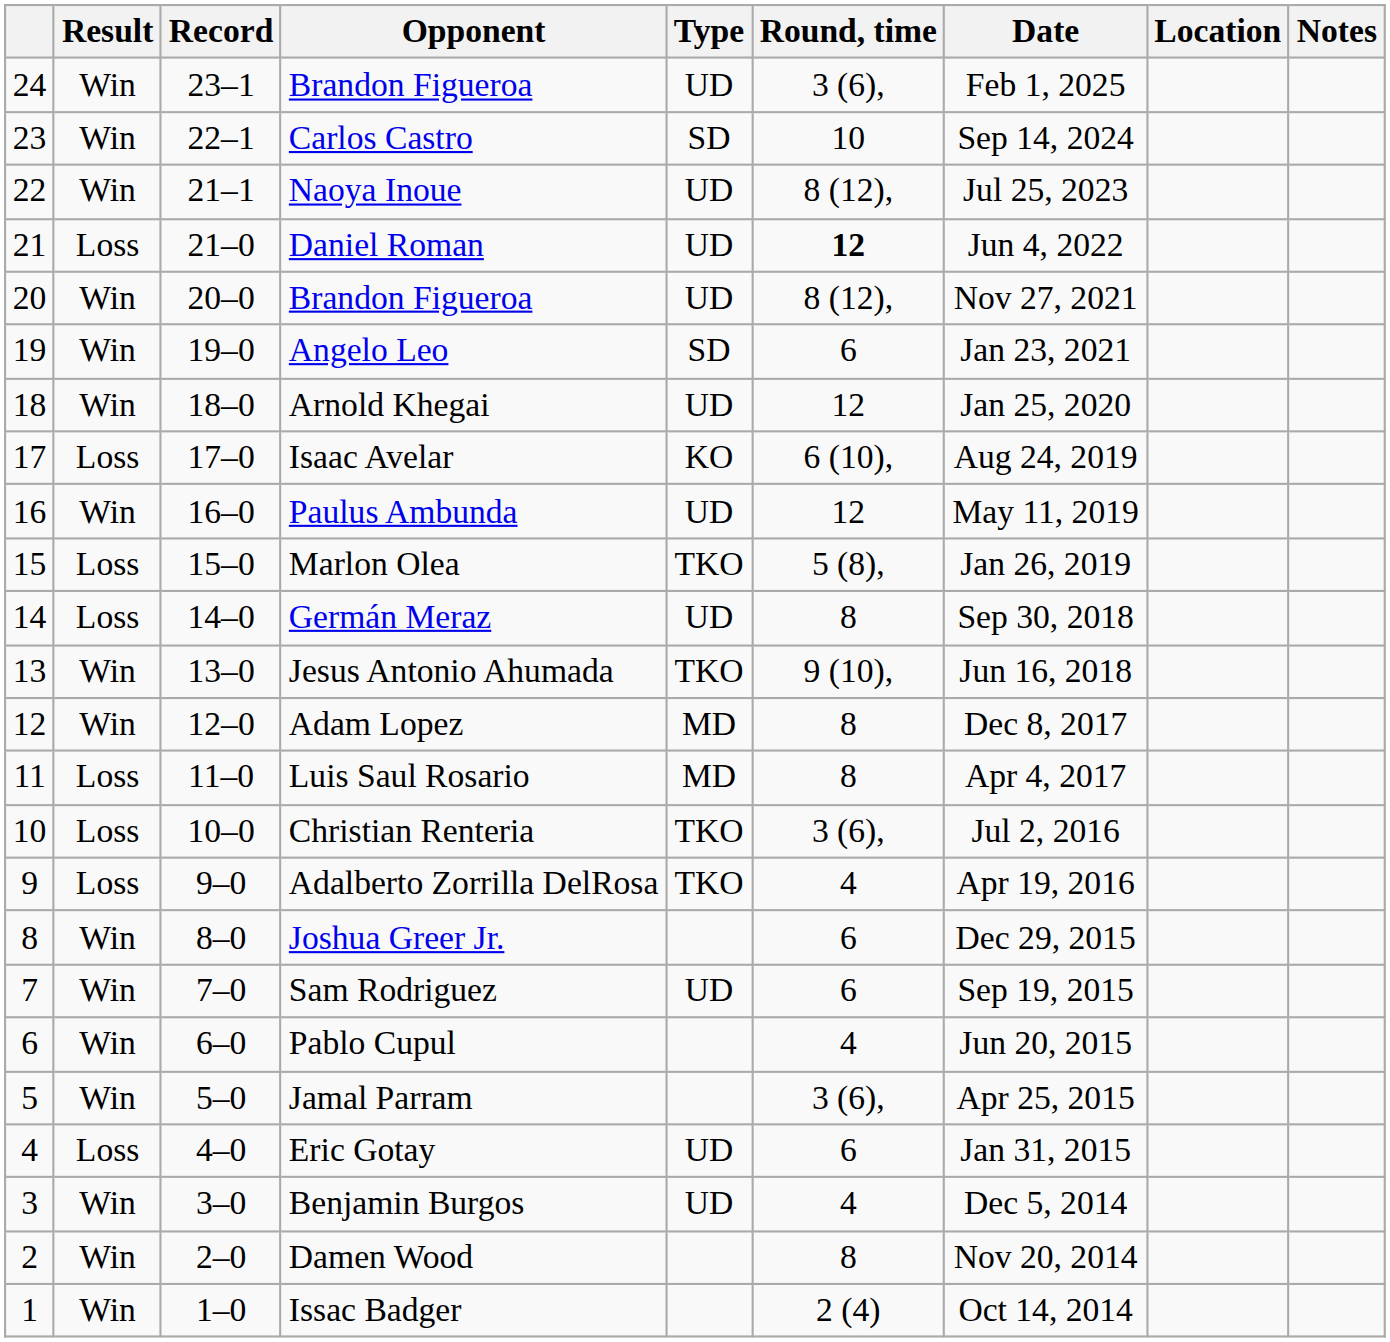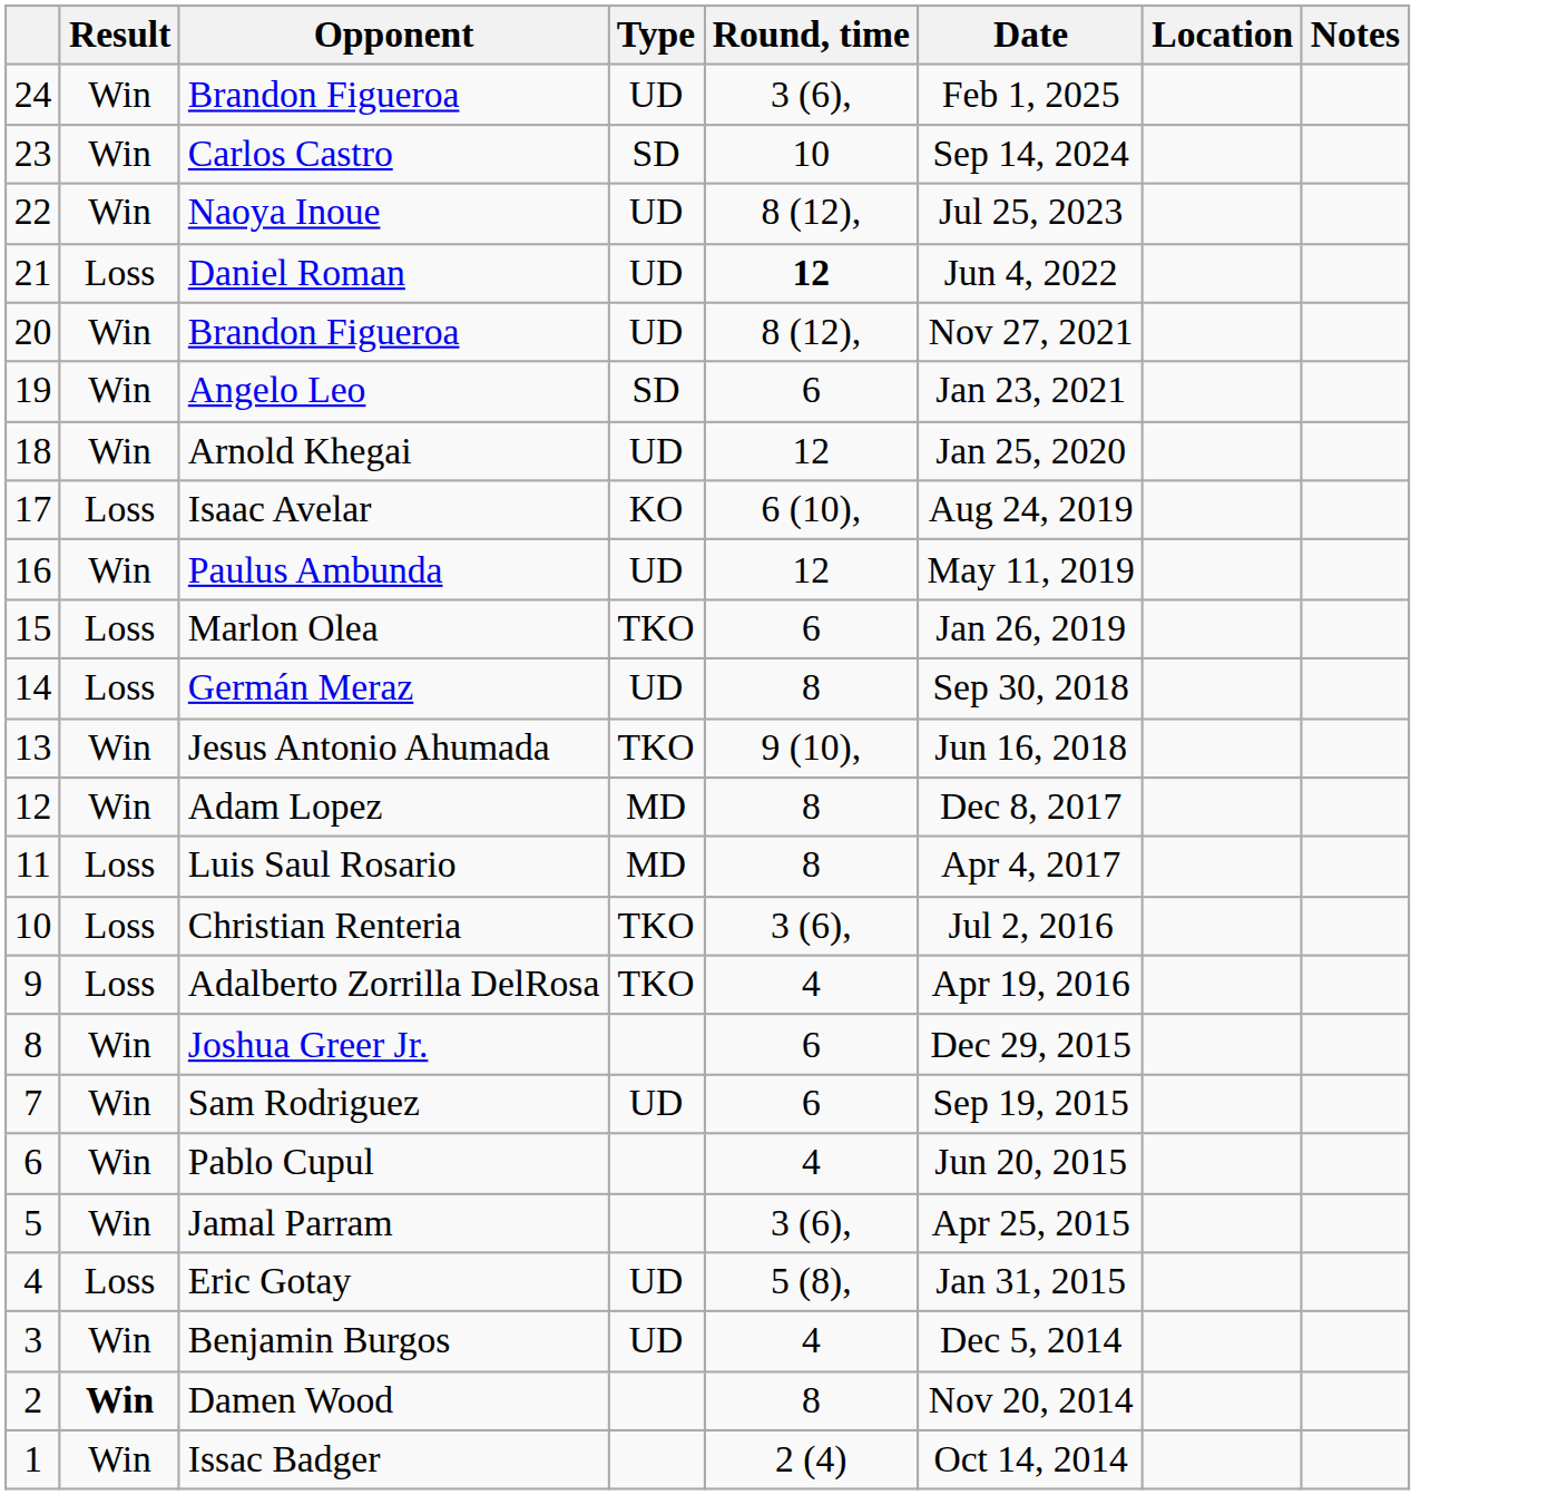- column: Record | 23–1 | 22–1 | 21–1 | 21–0 | 20–0 | 19–0 | 18–0 | 17–0 | 16–0 | 15–0 | 14–0 | 13–0 | 12–0 | 11–0 | 10–0 | 9–0 | 8–0 | 7–0 | 6–0 | 5–0 | 4–0 | 3–0 | 2–0 | 1–0
Marlon Olea | Round, time: 5 (8), -> 6
Eric Gotay | Round, time: 6 -> 5 (8),
Damen Wood | Result: normal -> bold
